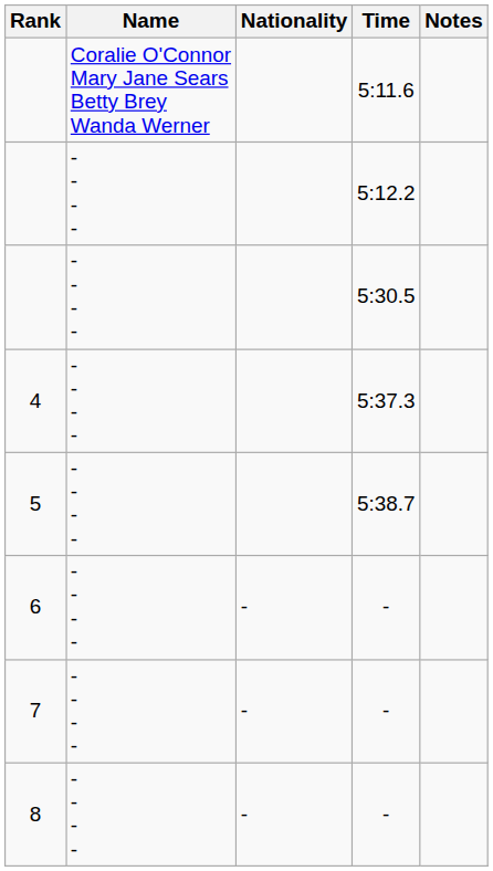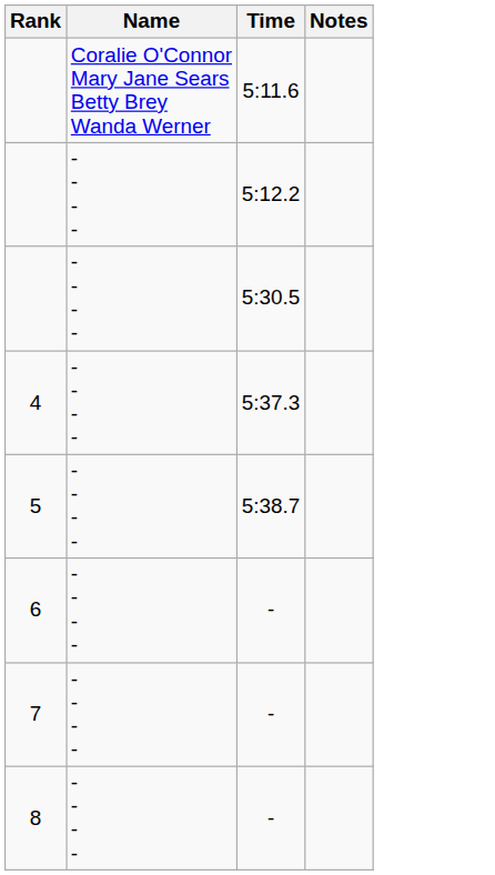- column: Nationality | - | - | -
